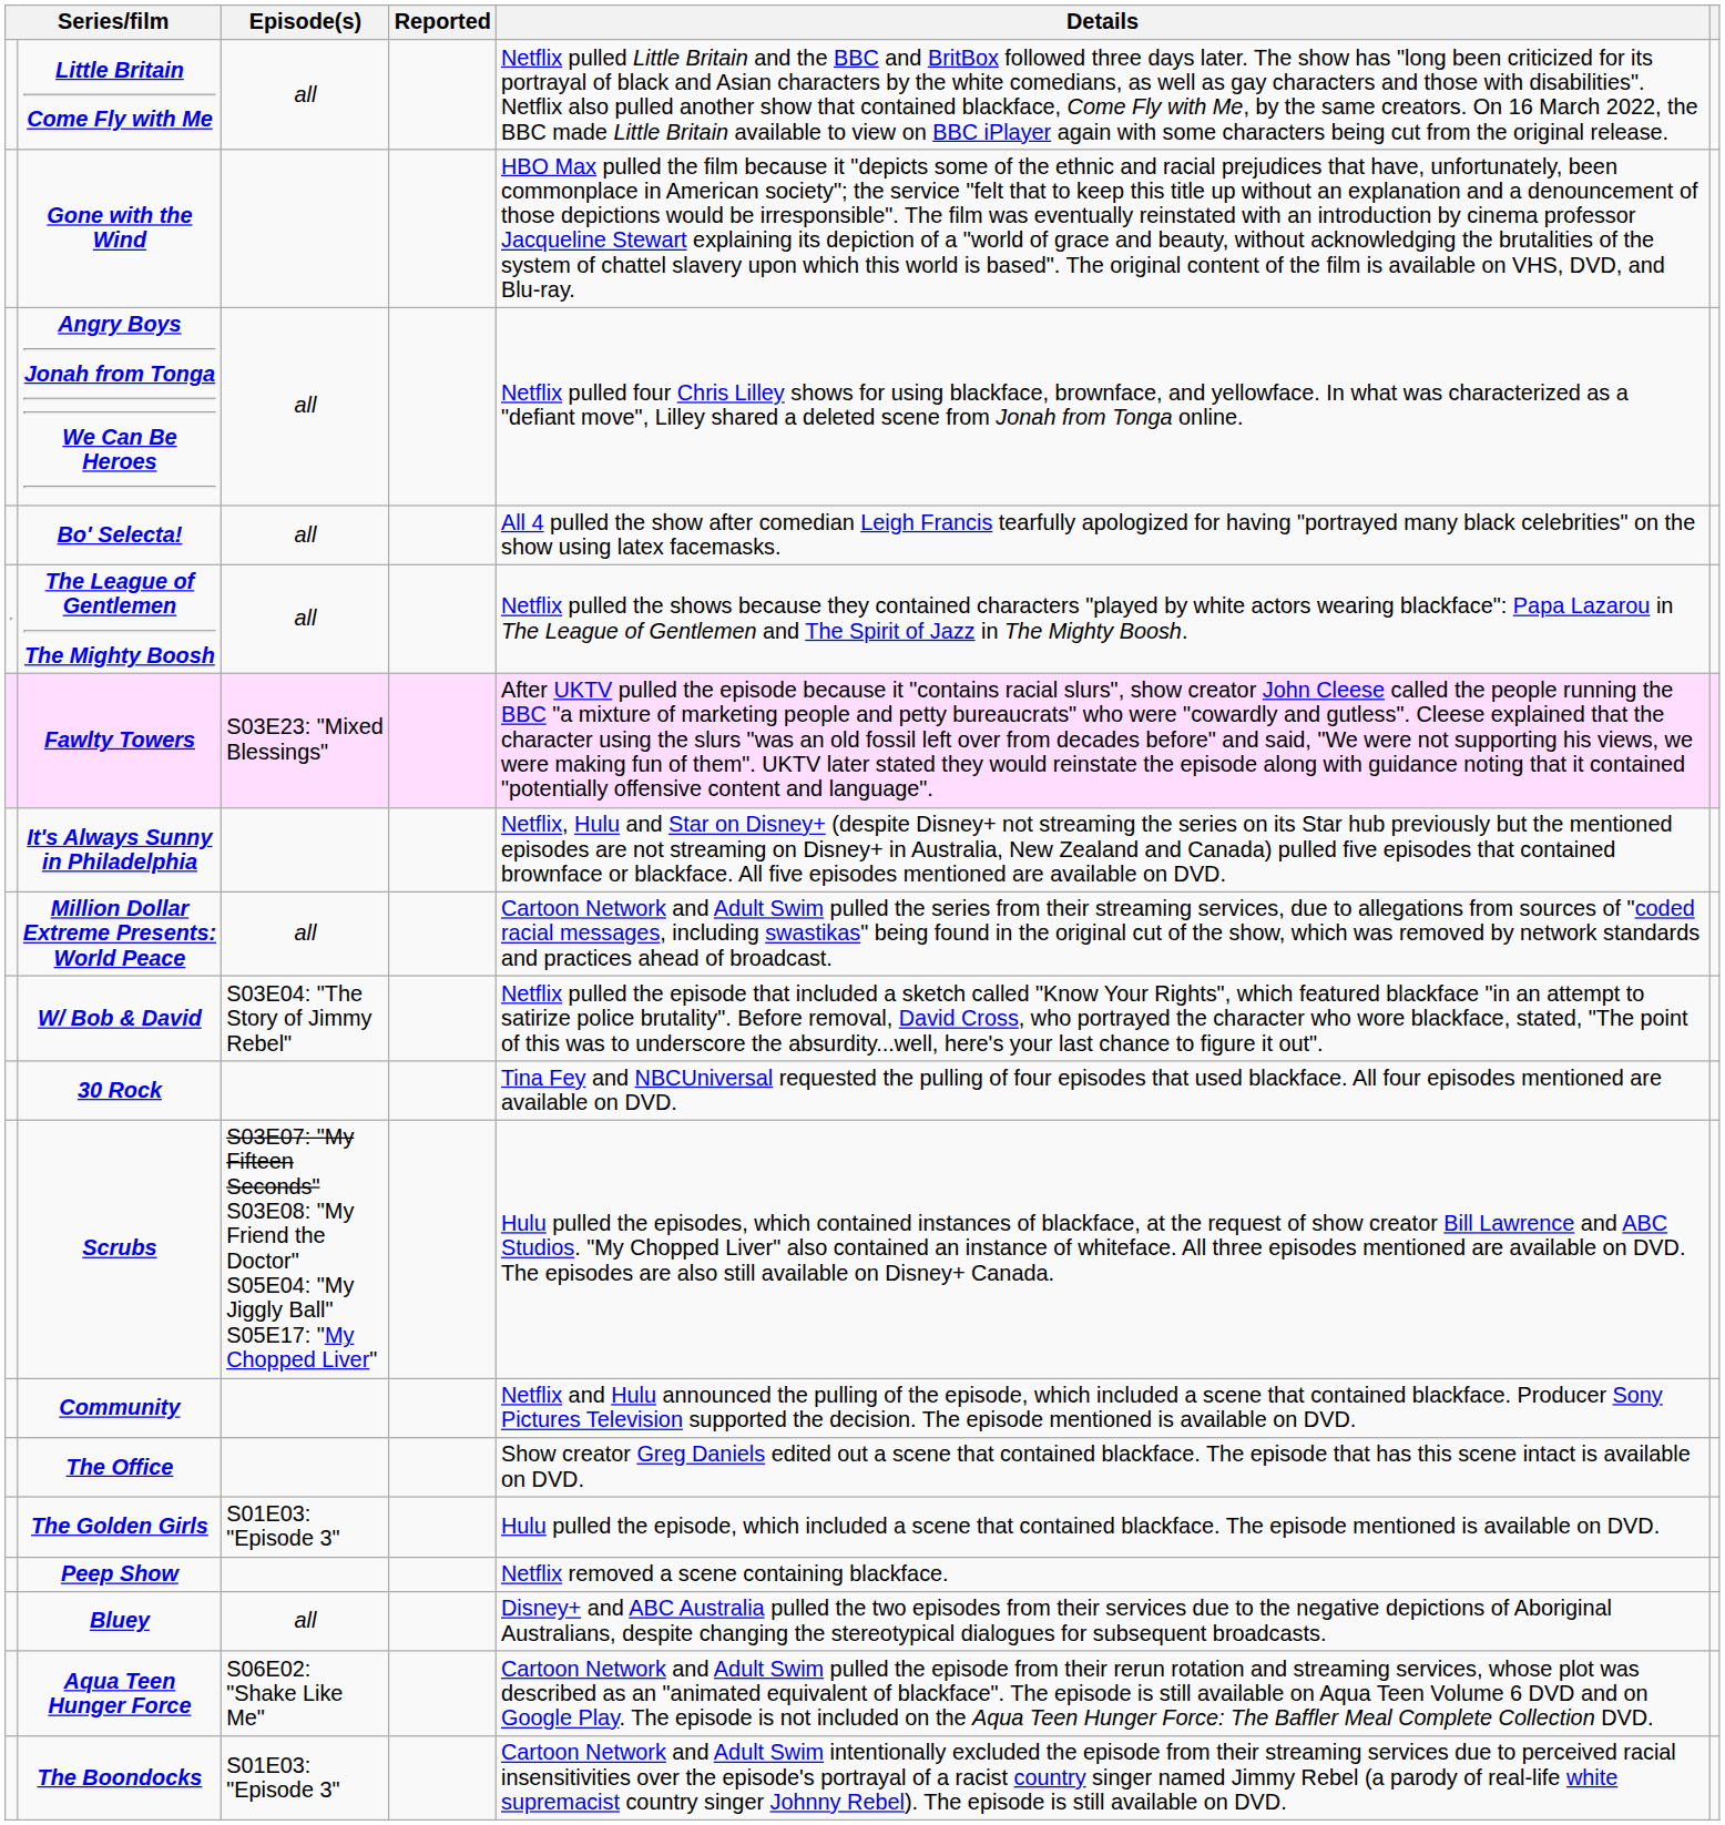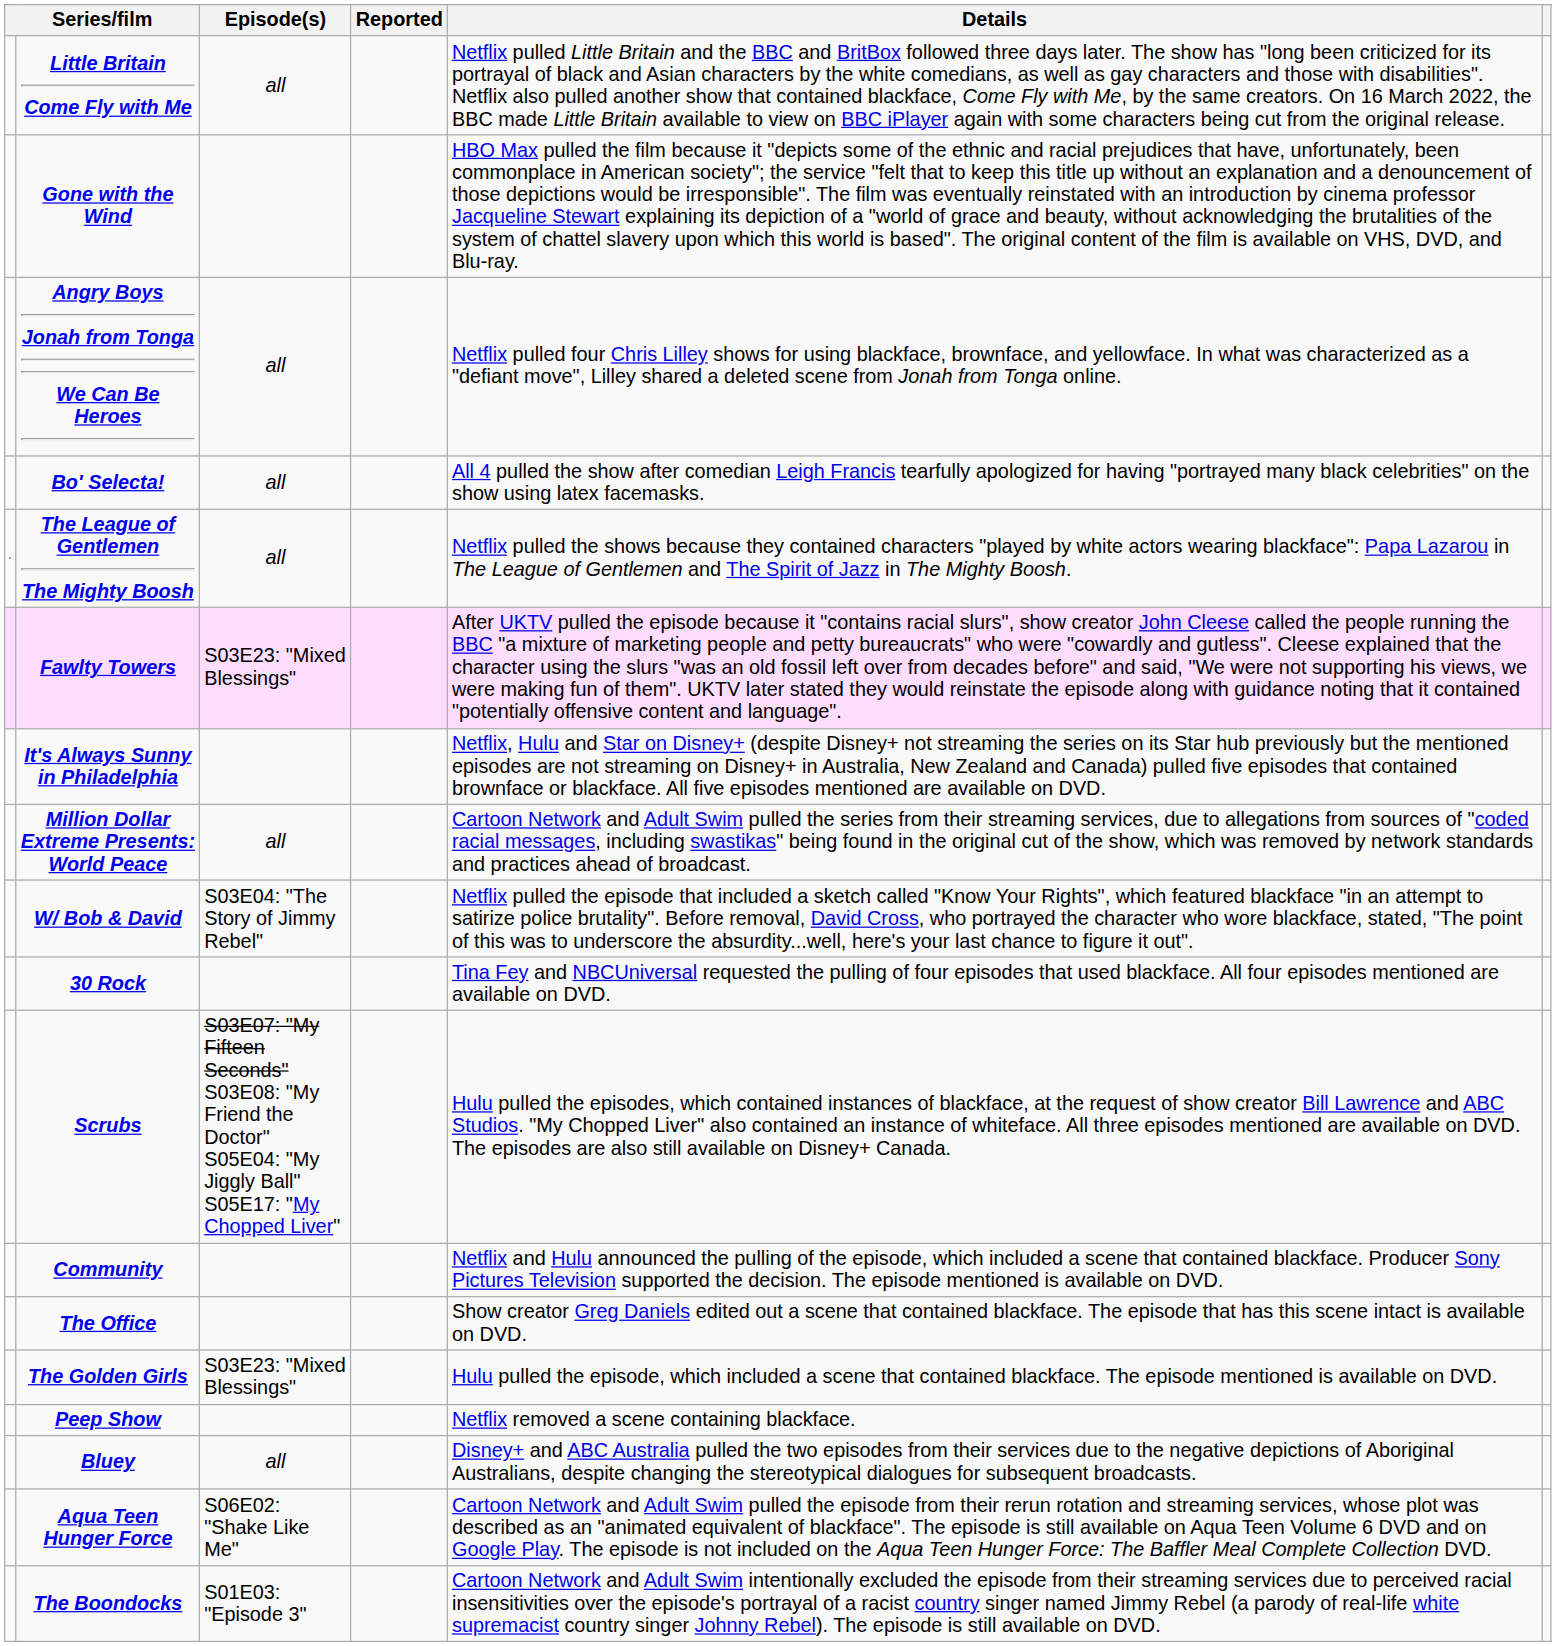The Golden Girls | Episode(s): S01E03: "Episode 3" -> S03E23: "Mixed Blessings"
